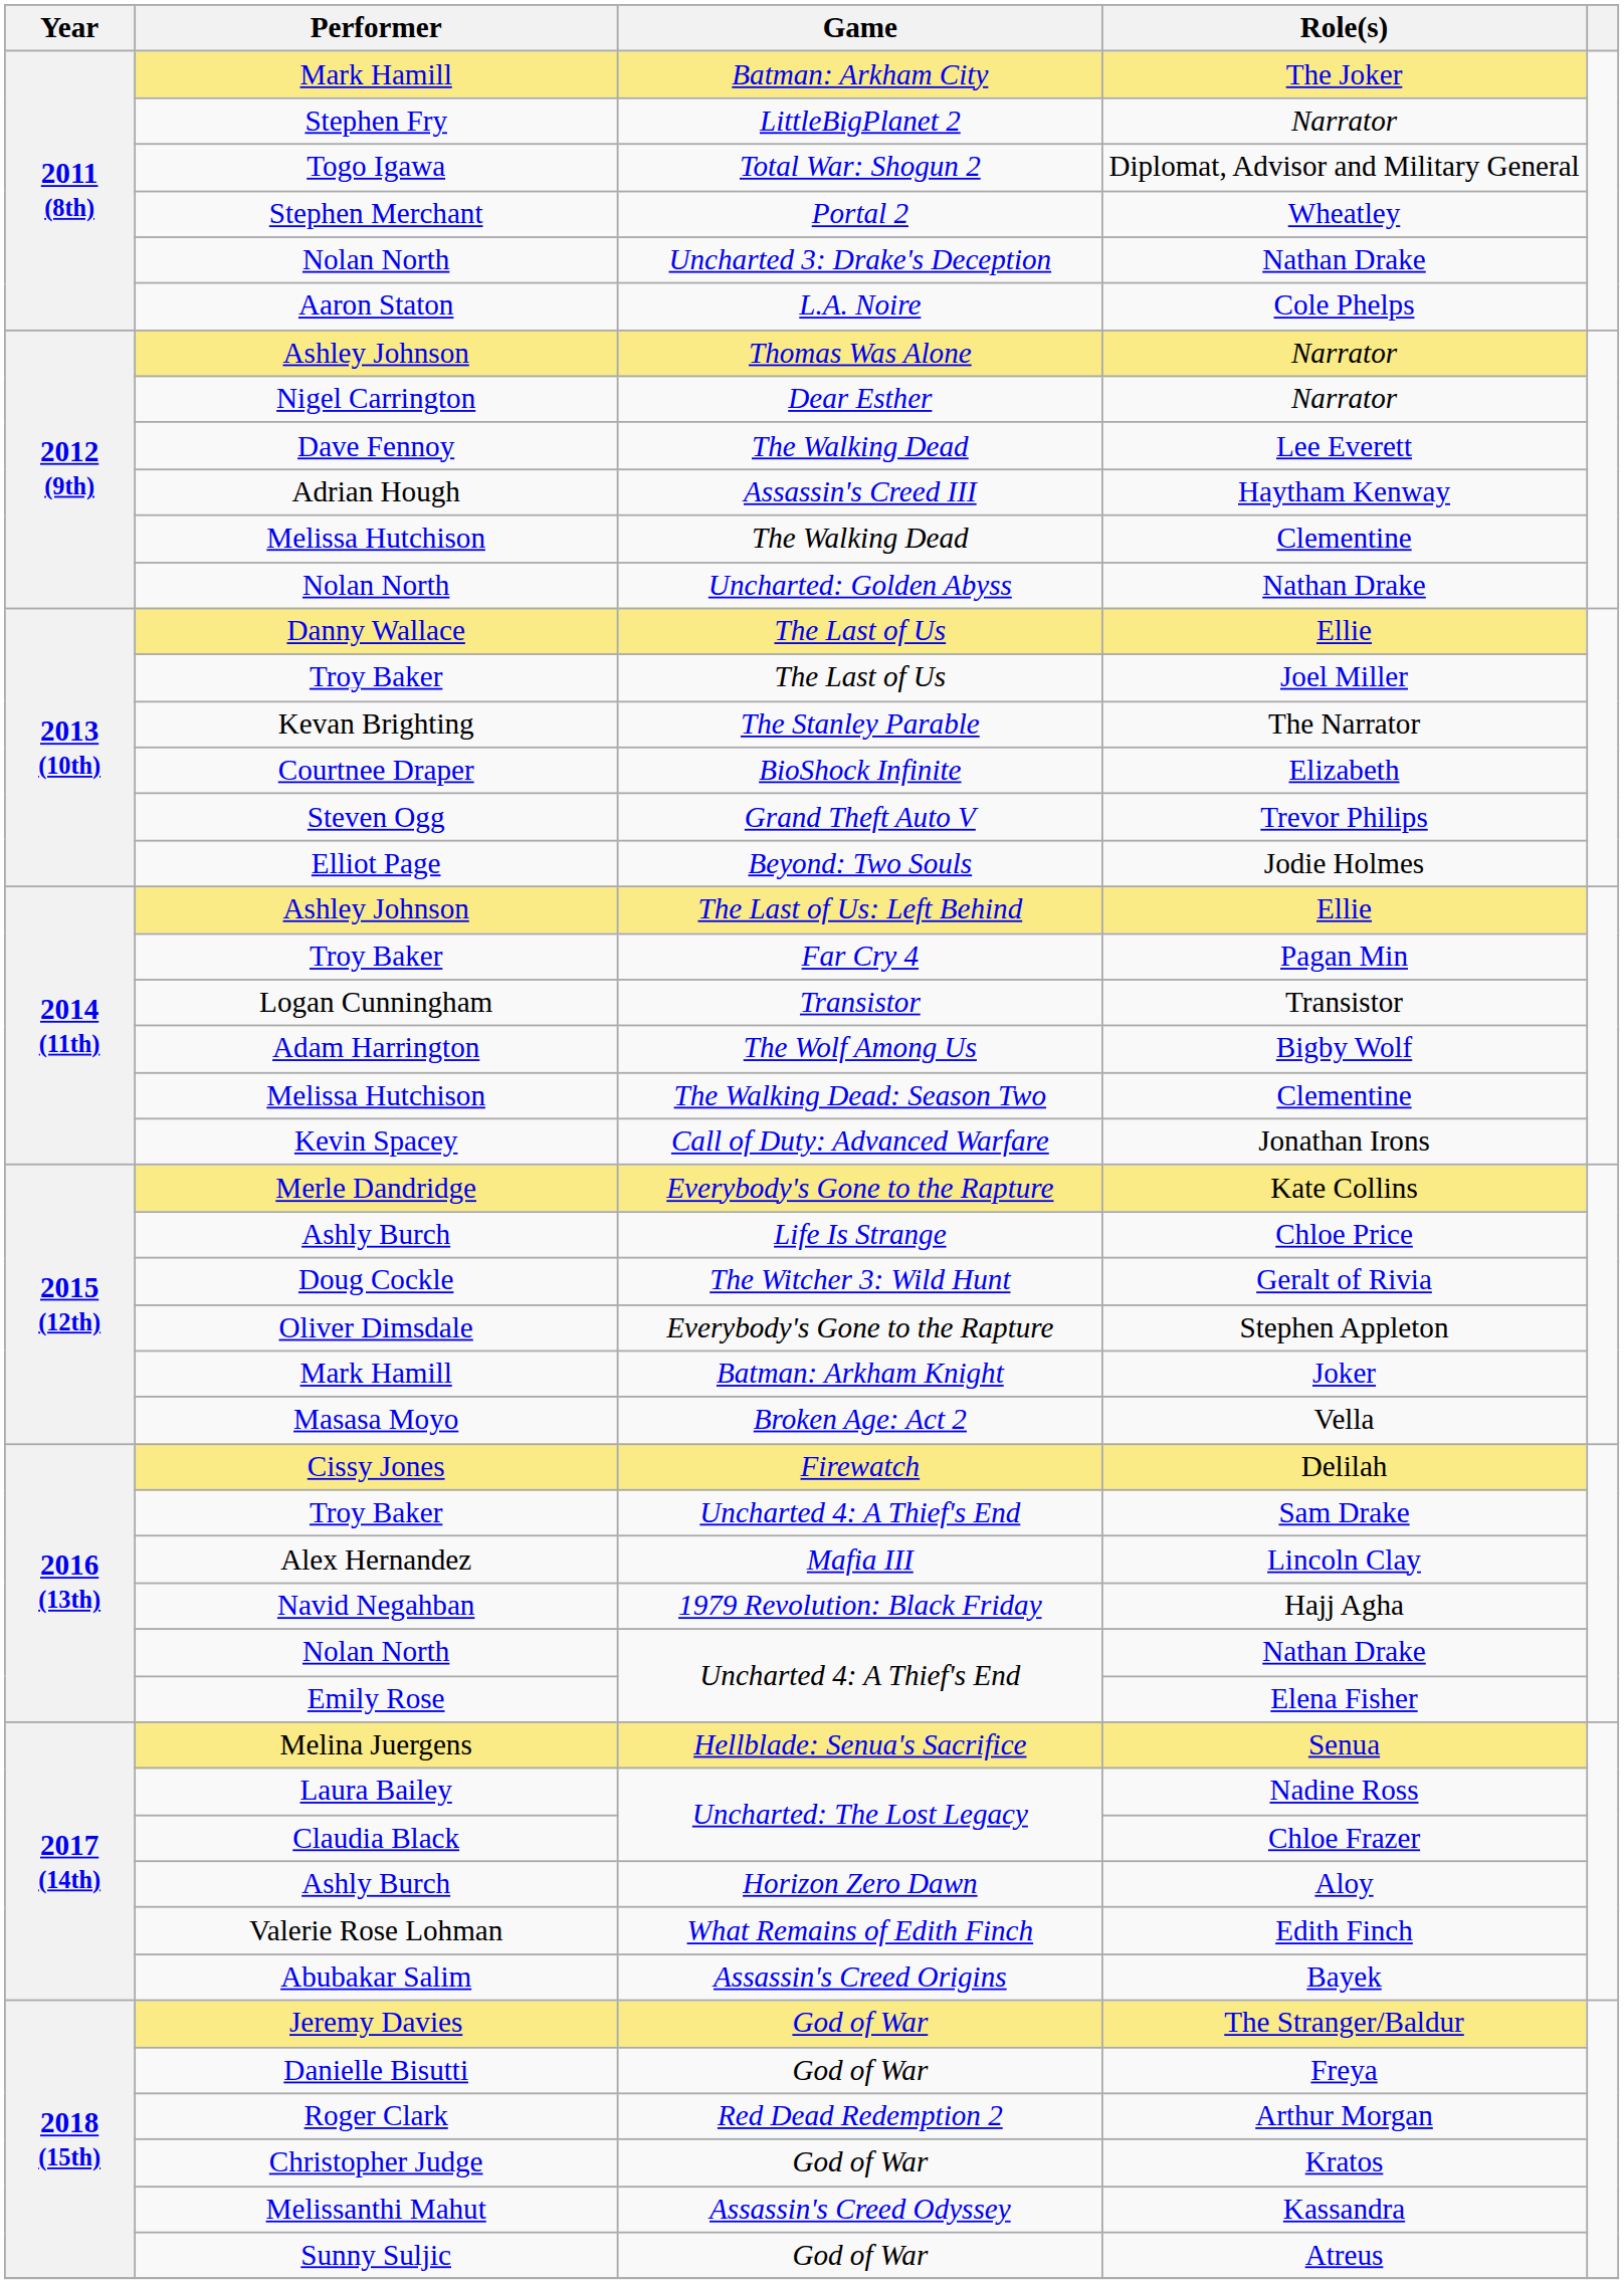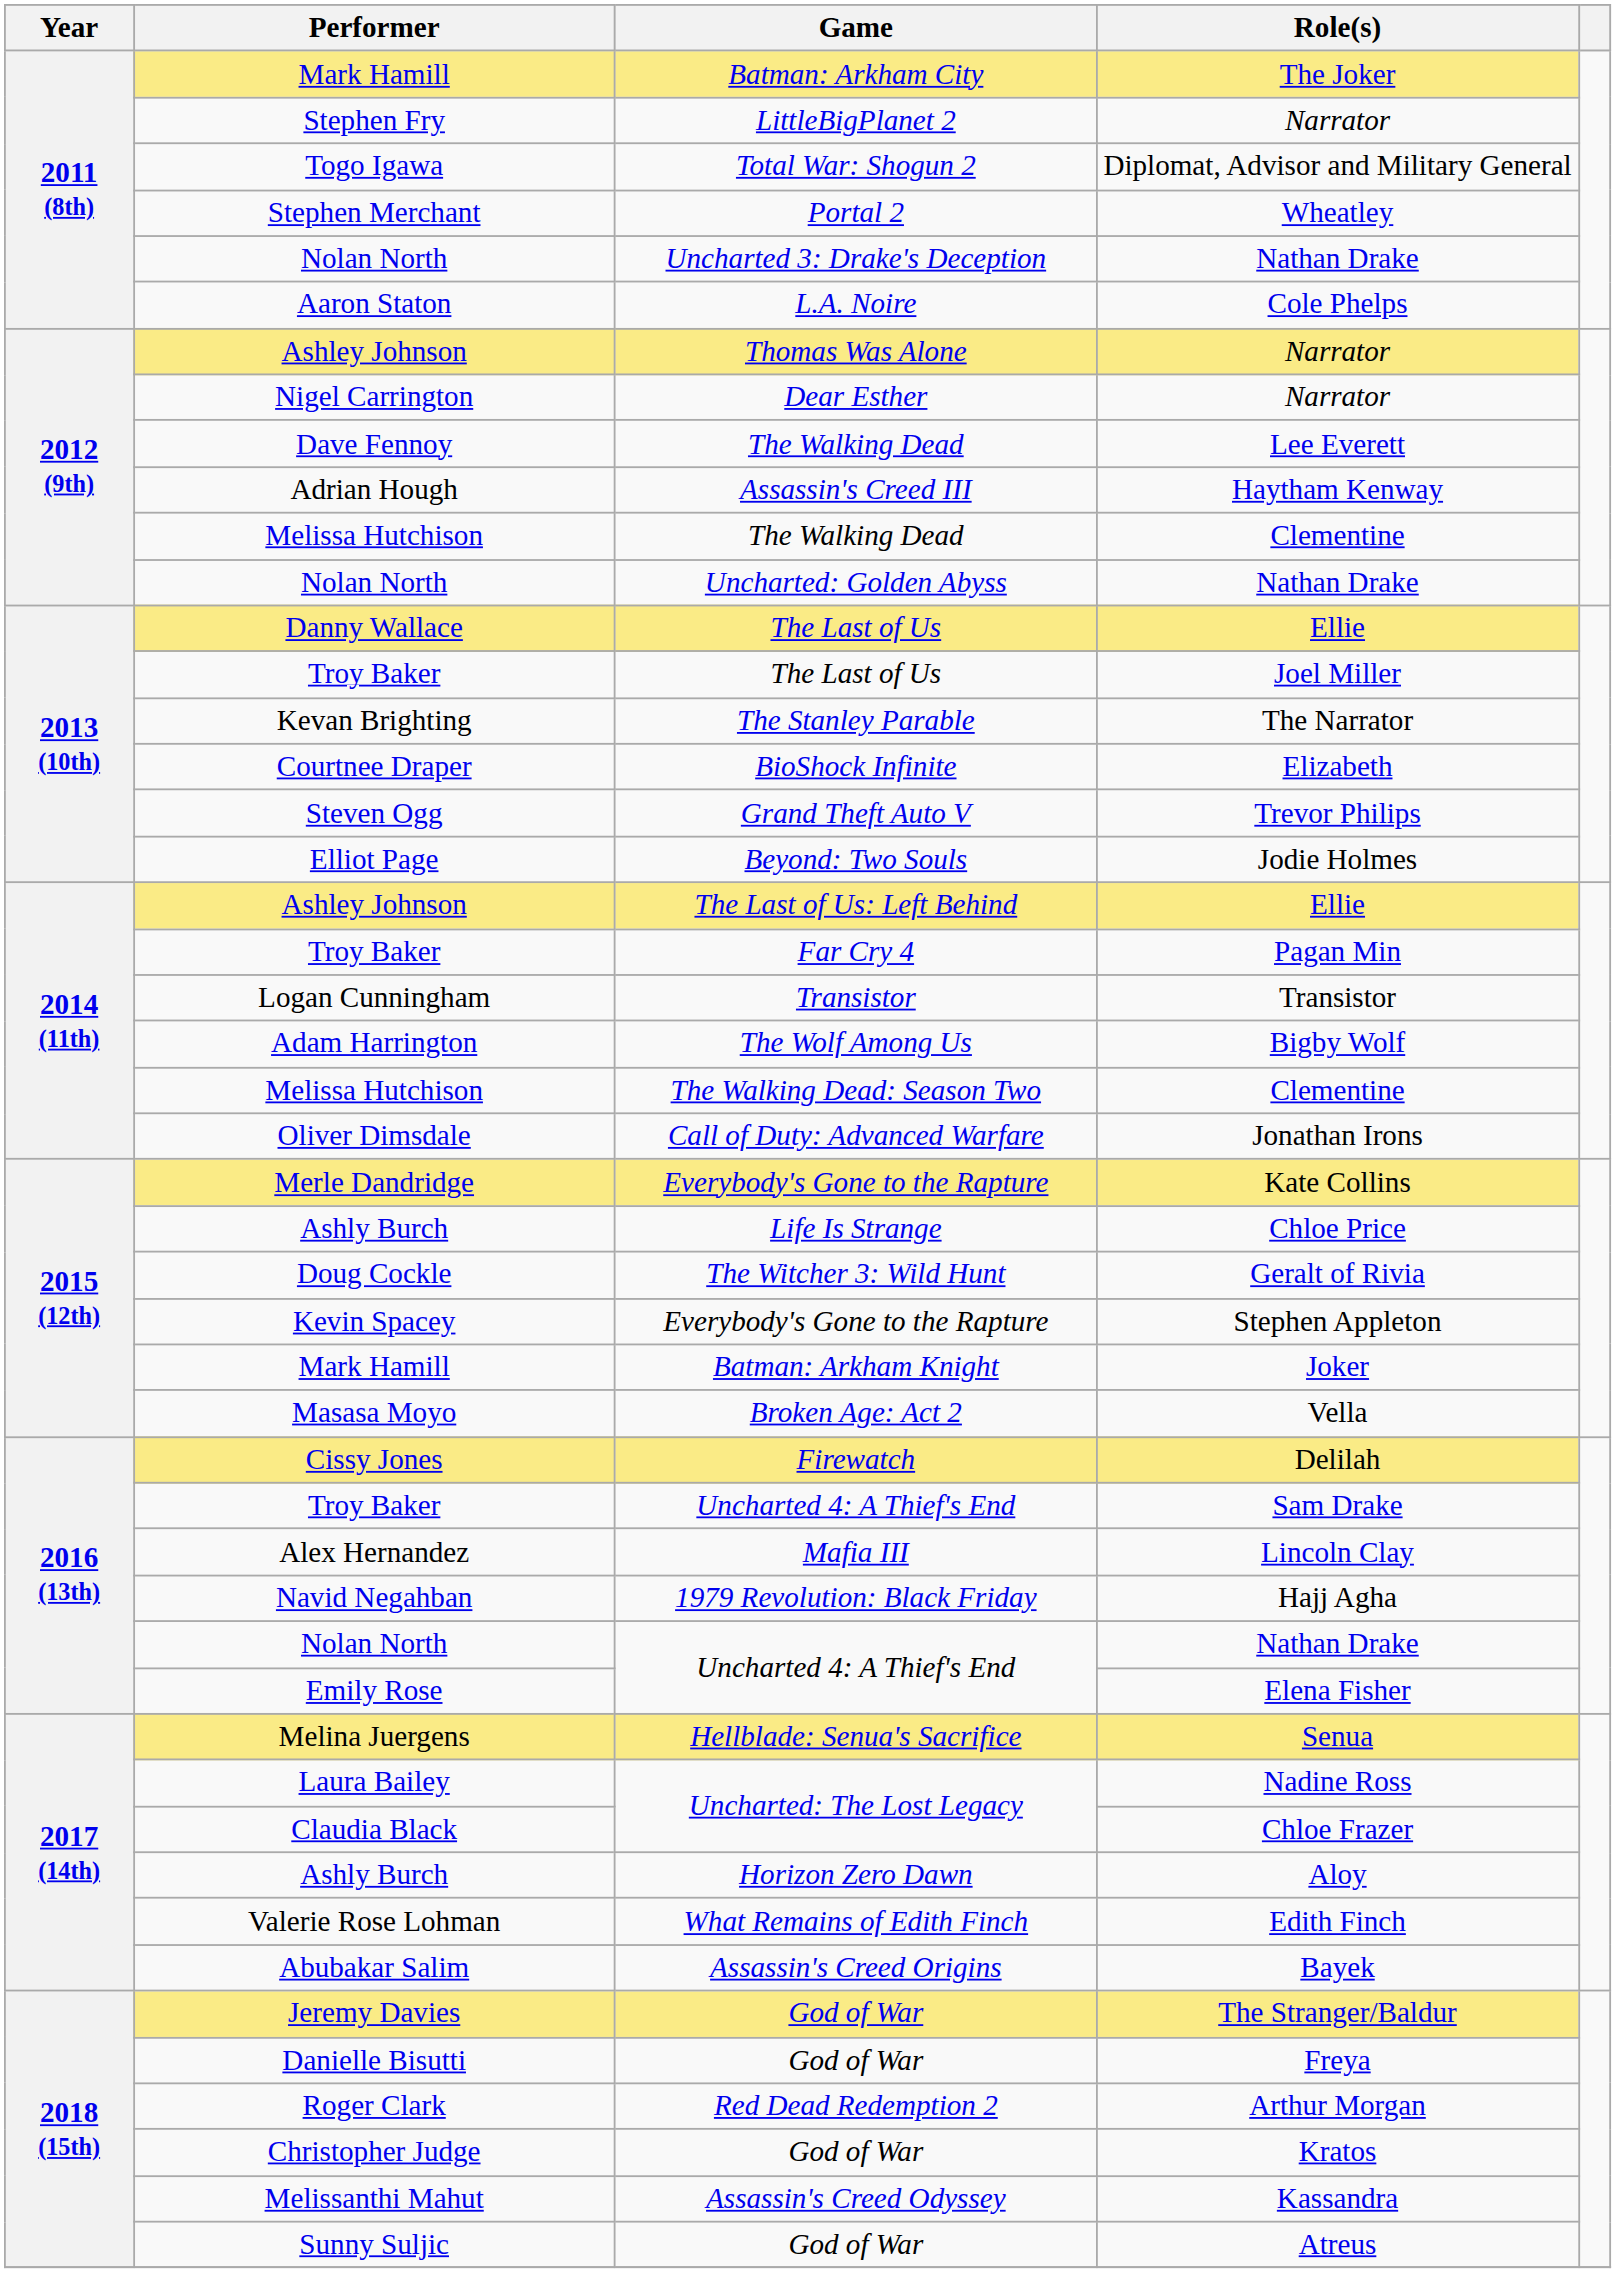Jonathan Irons | Performer: Kevin Spacey -> Oliver Dimsdale
Stephen Appleton | Performer: Oliver Dimsdale -> Kevin Spacey
